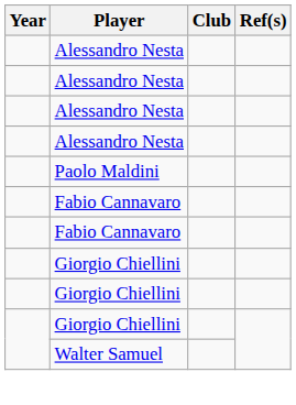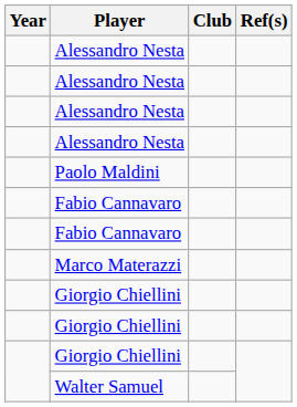+ row: Marco Materazzi
